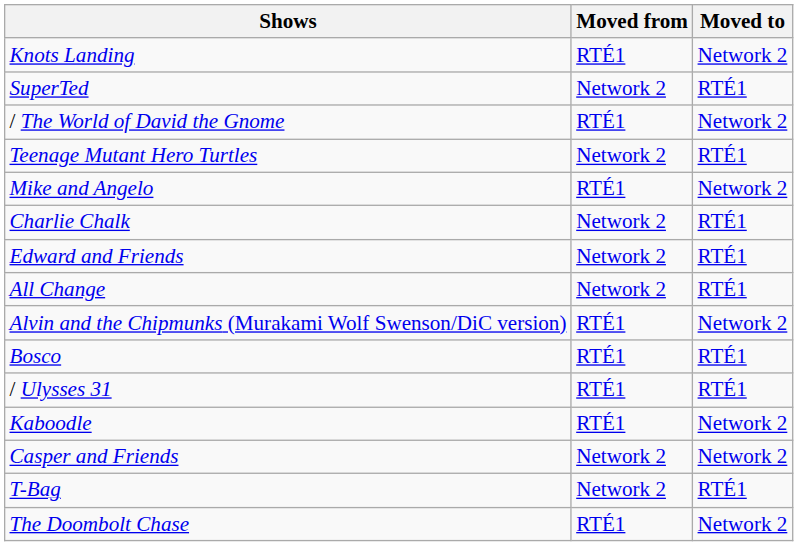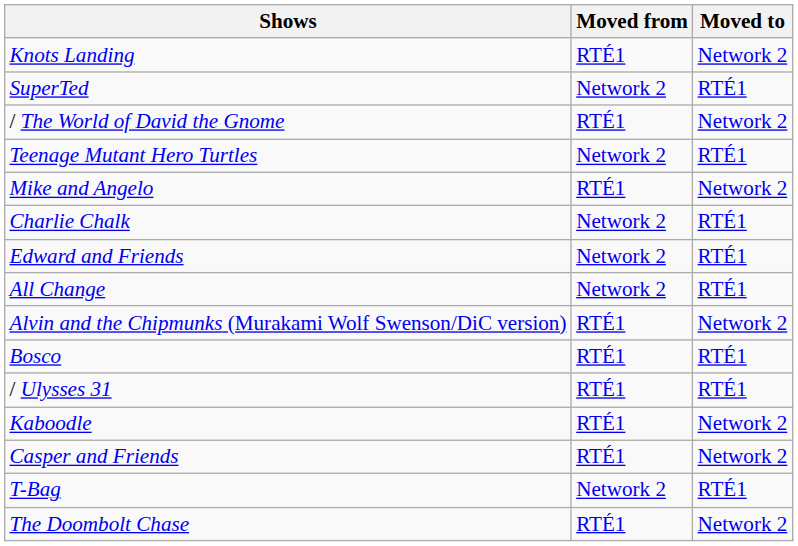Casper and Friends | Moved from: Network 2 -> RTÉ1
